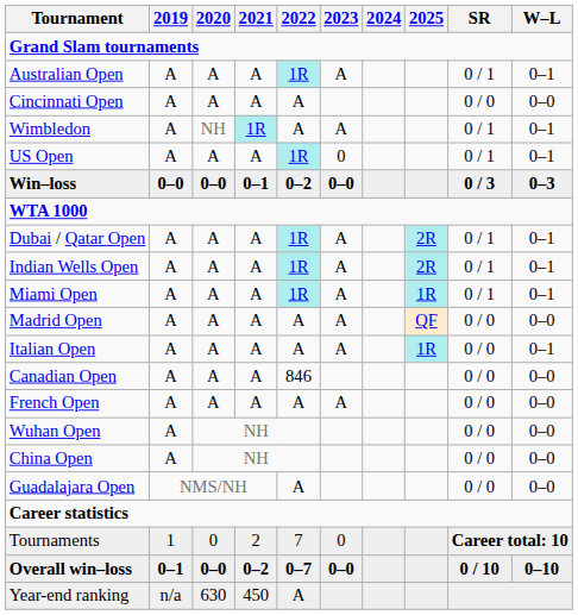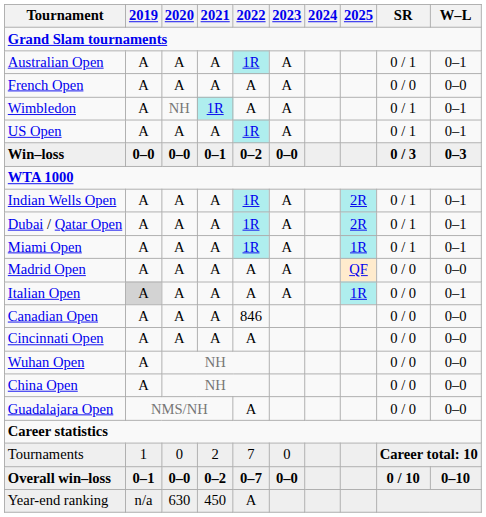rows swapped: French Open <-> Cincinnati Open
US Open | 2023: 0 -> A
rows swapped: Dubai / Qatar Open <-> Indian Wells Open
Italian Open | 2019: no background -> lightgrey background
